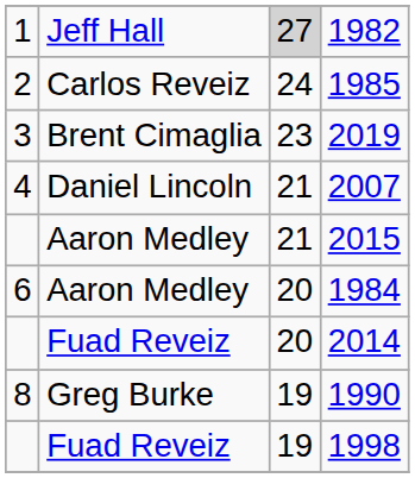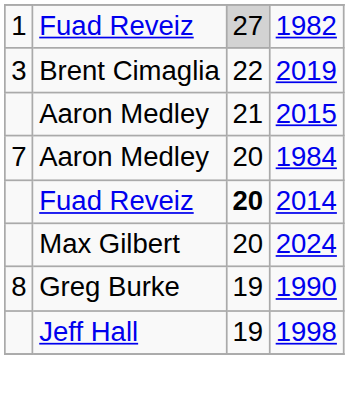1982 | column 2: Jeff Hall -> Fuad Reveiz
- row: 2 | Carlos Reveiz | 24 | 1985
2019 | column 3: 23 -> 22
- row: 4 | Daniel Lincoln | 21 | 2007
1984 | column 1: 6 -> 7
2014 | column 3: normal -> bold
+ row: Max Gilbert | 20 | 2024
1998 | column 2: Fuad Reveiz -> Jeff Hall
